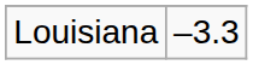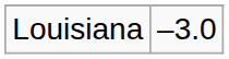Louisiana | column 2: –3.3 -> –3.0
